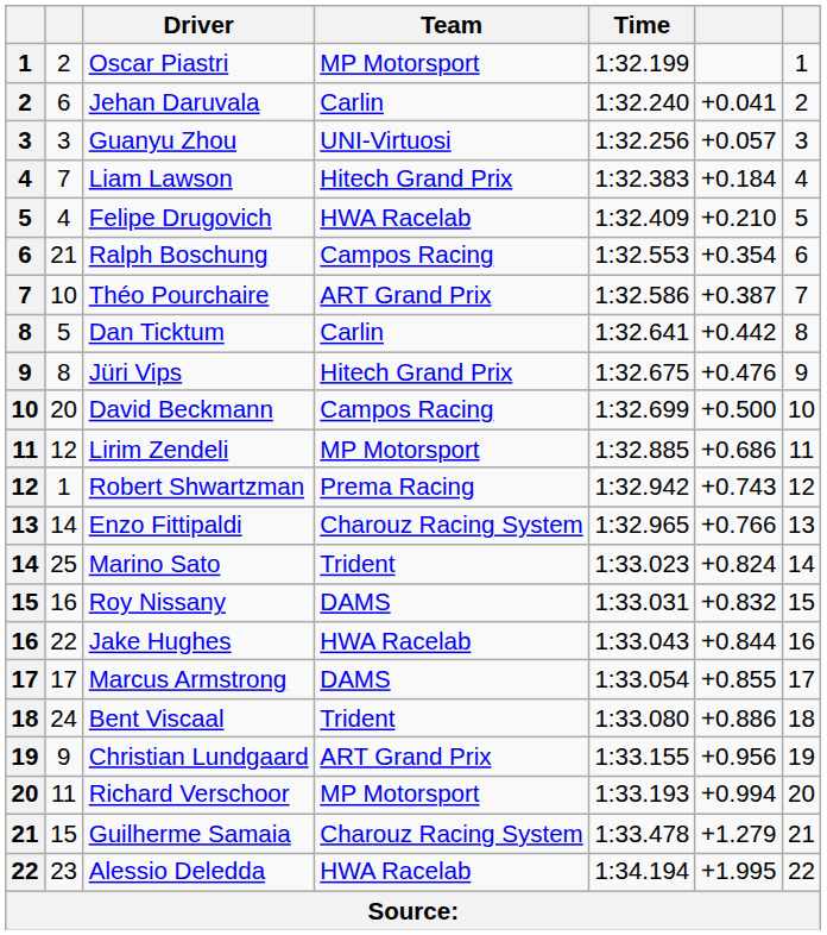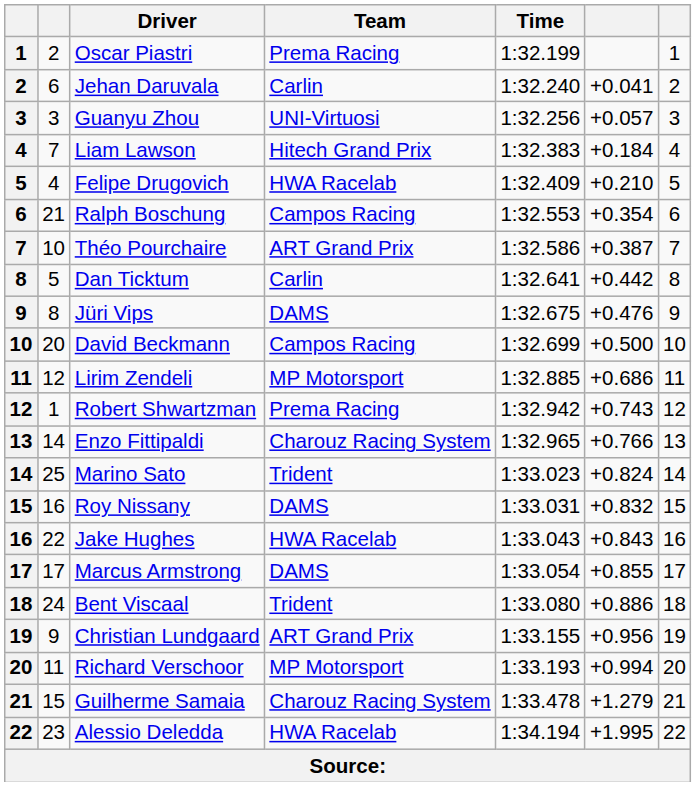Oscar Piastri | Team: MP Motorsport -> Prema Racing
Jüri Vips | Team: Hitech Grand Prix -> DAMS
Jake Hughes | column 6: +0.844 -> +0.843
